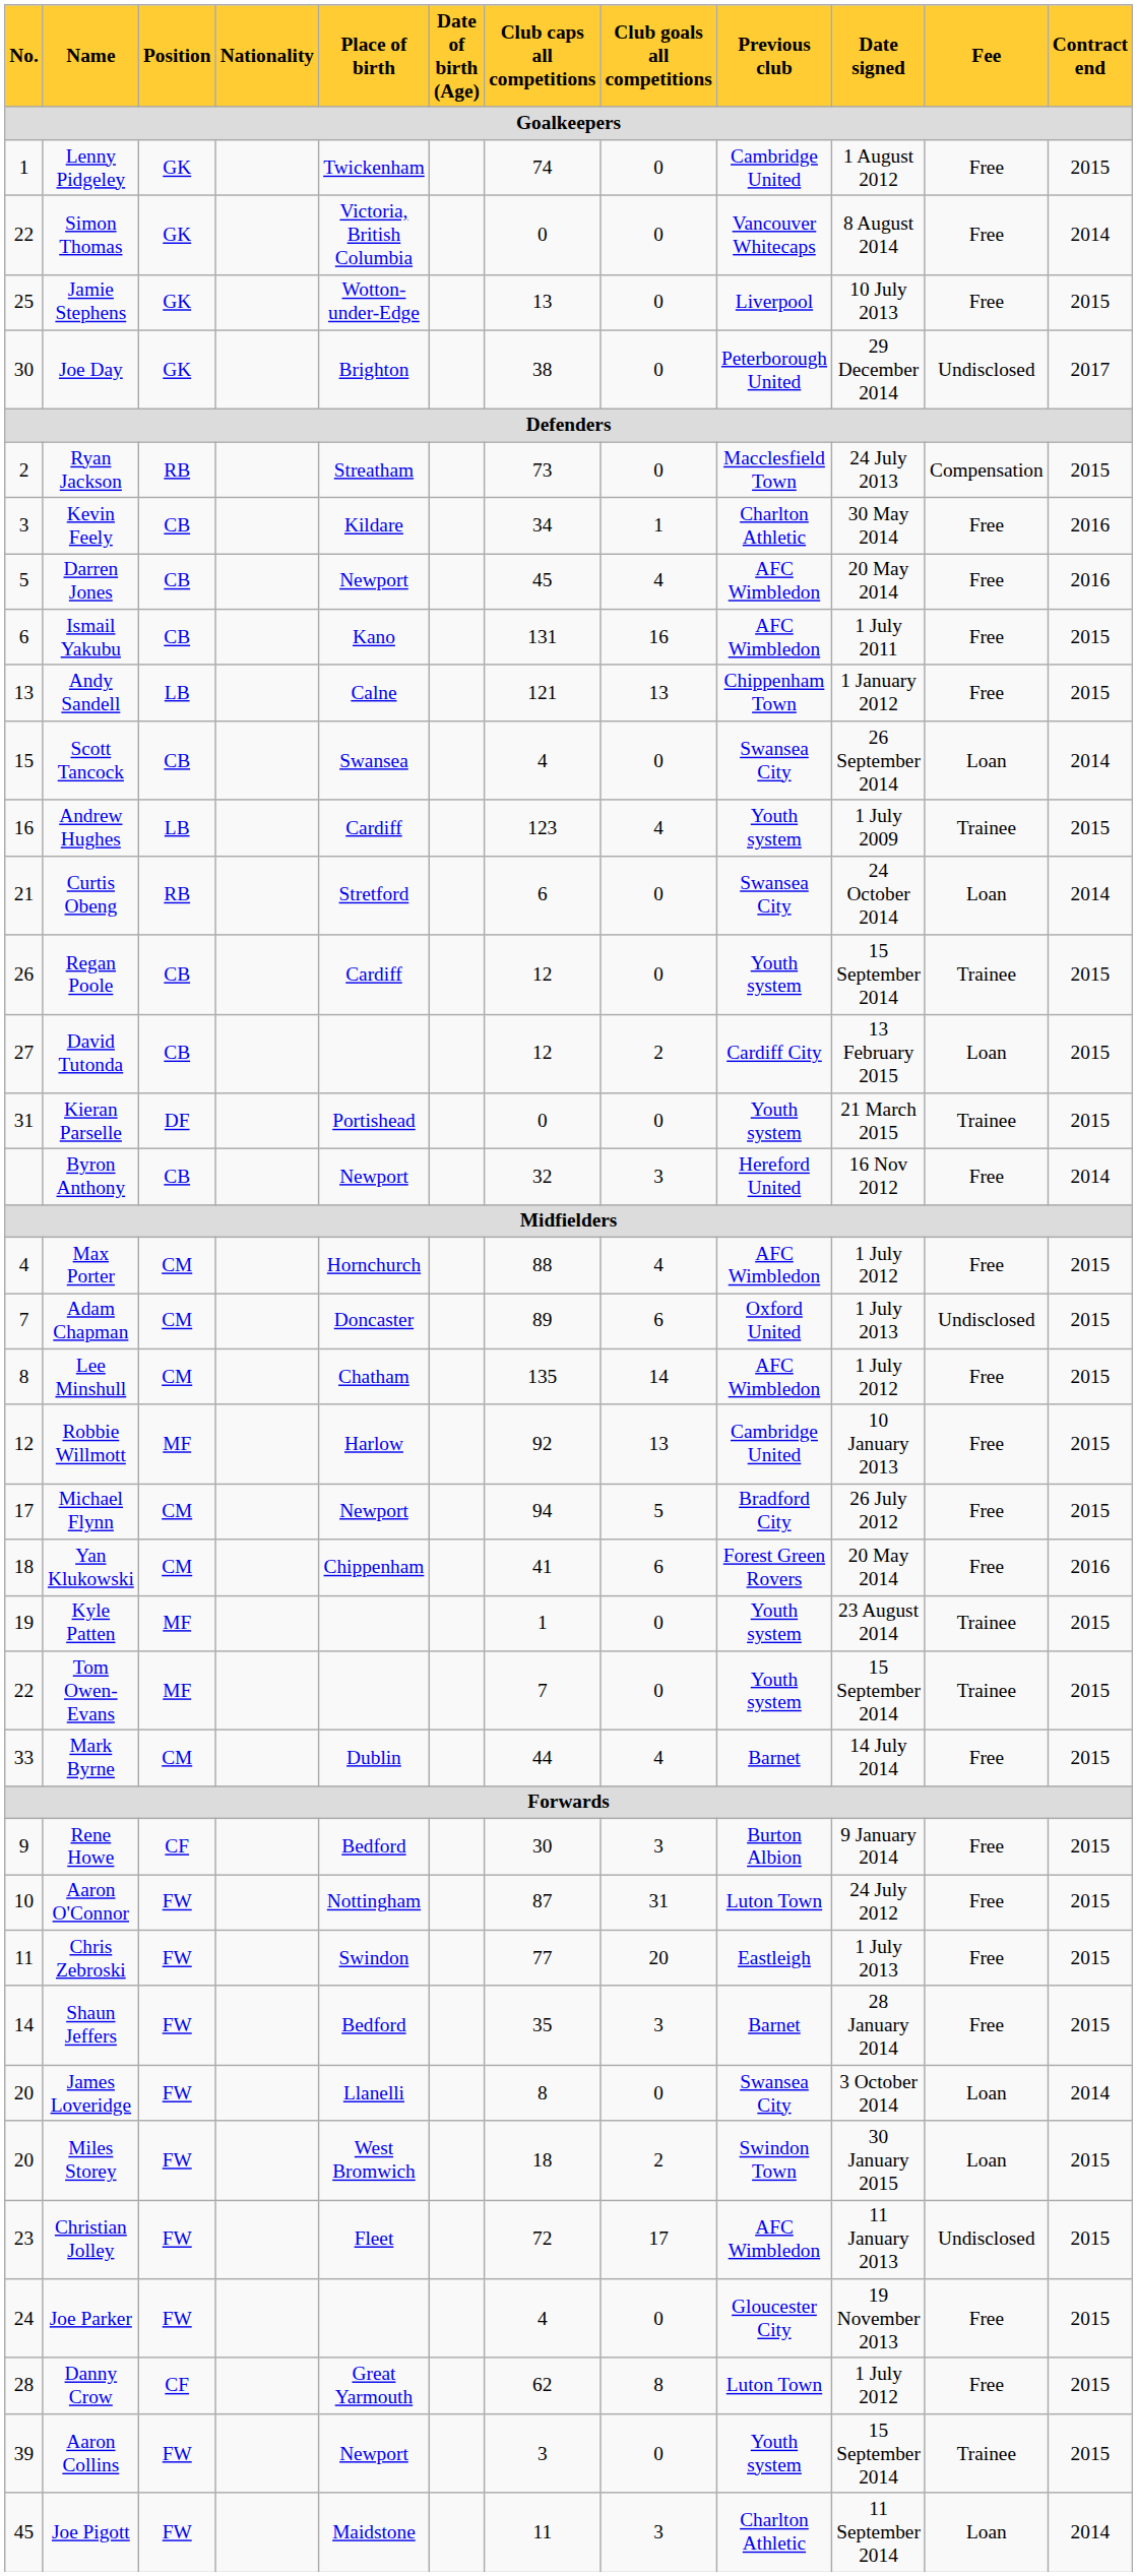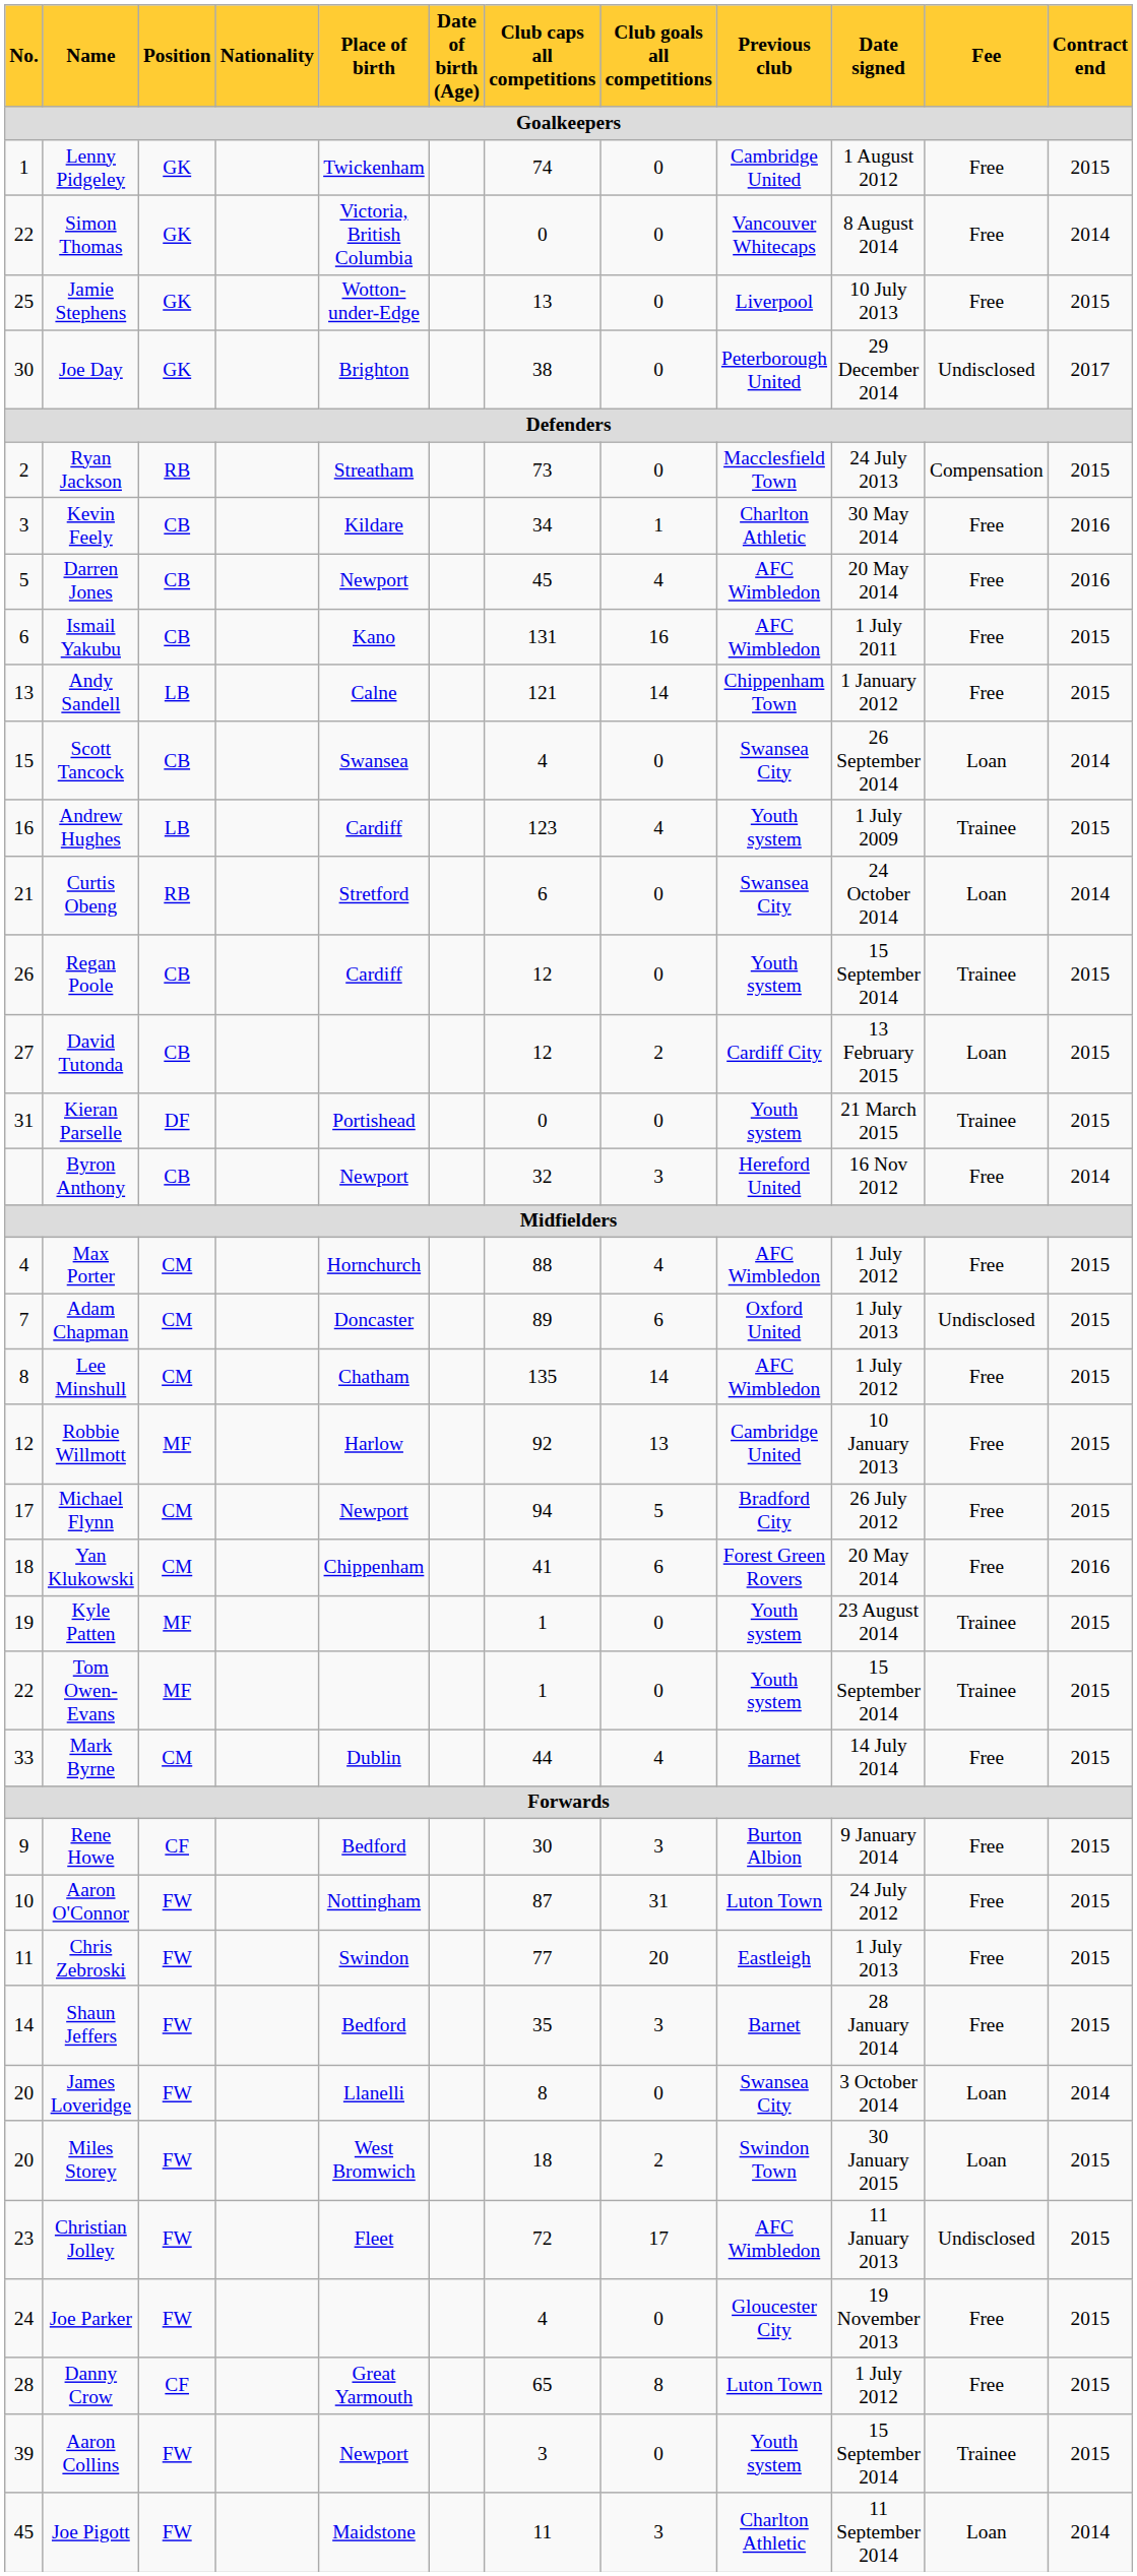Andy Sandell | Club goals all competitions: 13 -> 14
Tom Owen-Evans | Club caps all competitions: 7 -> 1
Danny Crow | Club caps all competitions: 62 -> 65
